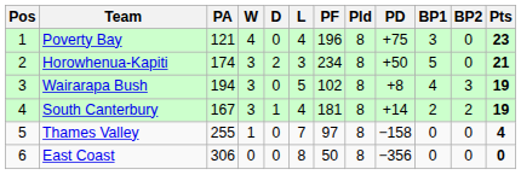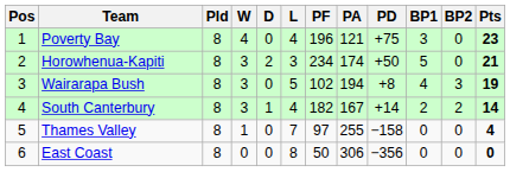columns swapped: Pld <-> PA
South Canterbury | PF: 181 -> 182
South Canterbury | Pts: 19 -> 14
